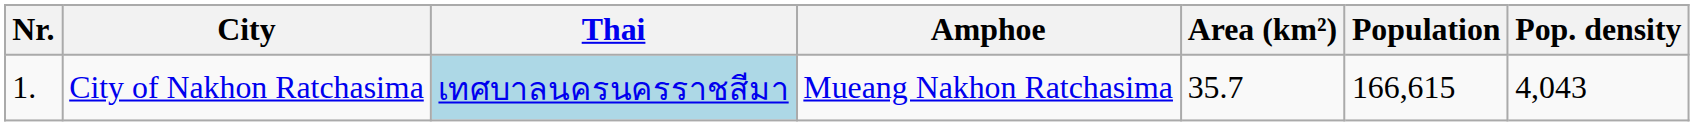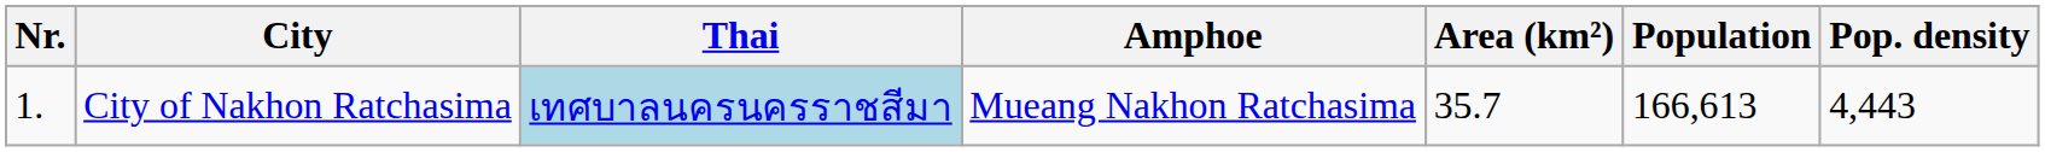City of Nakhon Ratchasima | Population: 166,615 -> 166,613
City of Nakhon Ratchasima | Pop. density: 4,043 -> 4,443
